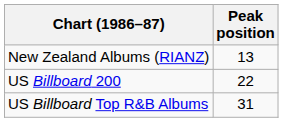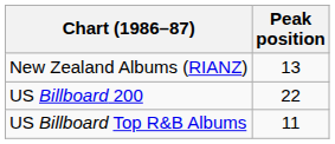US Billboard Top R&B Albums | Peak position: 31 -> 11
